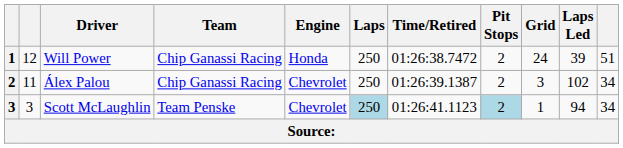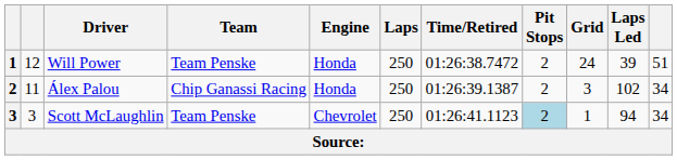Will Power | Team: Chip Ganassi Racing -> Team Penske
Álex Palou | Engine: Chevrolet -> Honda
Scott McLaughlin | Laps: lightblue background -> no background
